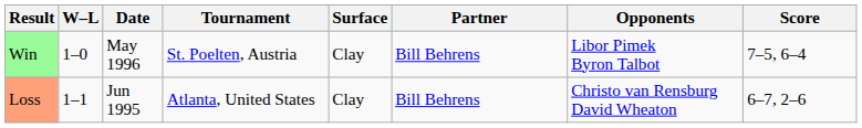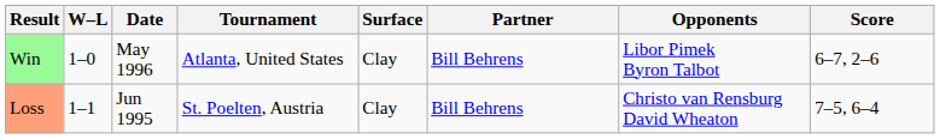Win | Tournament: St. Poelten, Austria -> Atlanta, United States
Win | Score: 7–5, 6–4 -> 6–7, 2–6
Loss | Tournament: Atlanta, United States -> St. Poelten, Austria
Loss | Score: 6–7, 2–6 -> 7–5, 6–4
